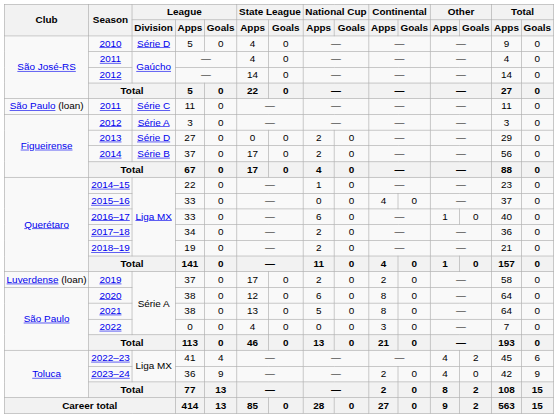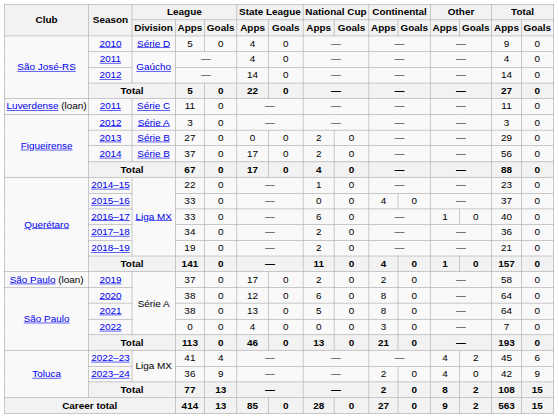2011 / 11 | Club: São Paulo (loan) -> Luverdense (loan)
2013 | League / Division: Série D -> Série B
2019 | Club: Luverdense (loan) -> São Paulo (loan)
